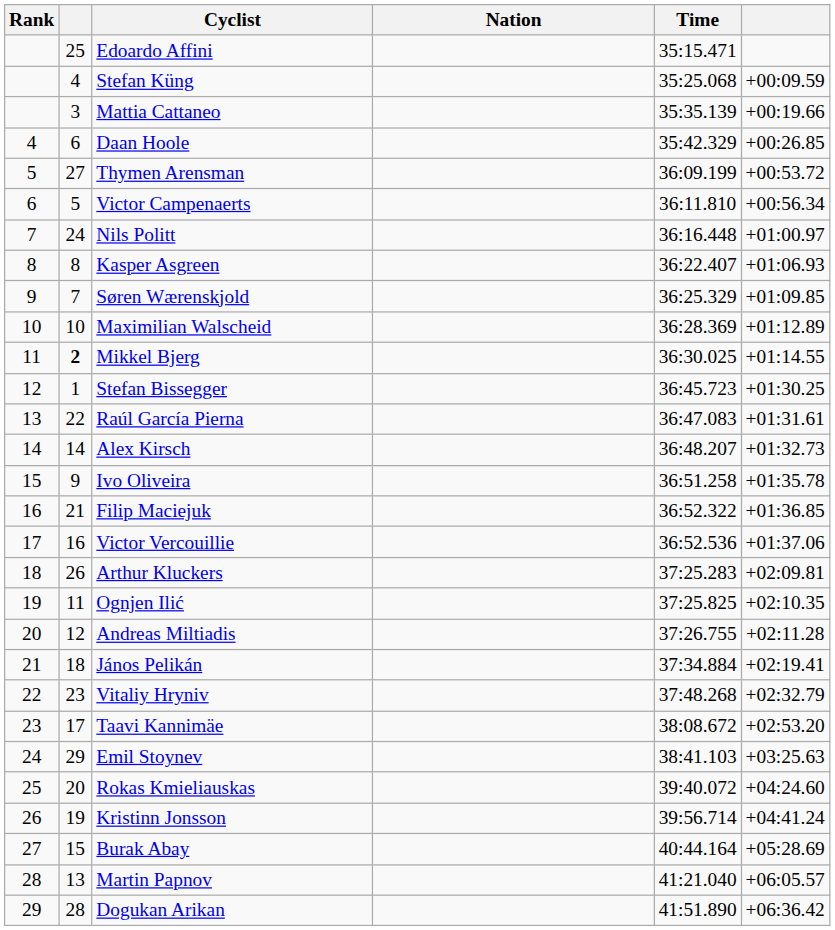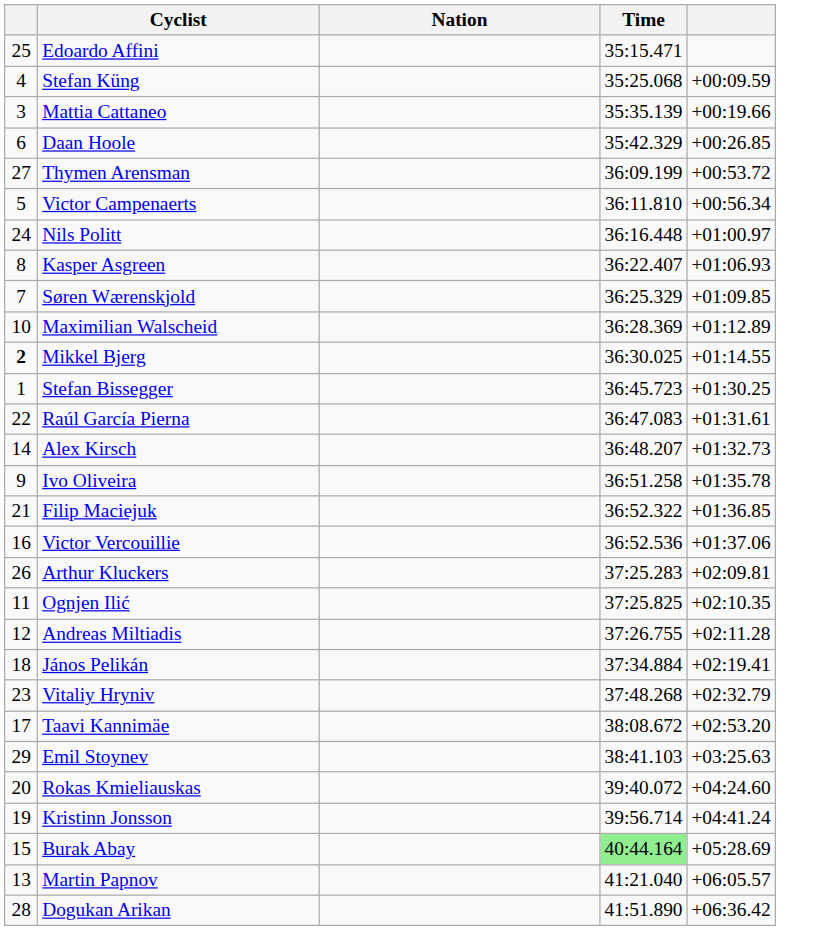- column: Rank | 4 | 5 | 6 | 7 | 8 | 9 | 10 | 11 | 12 | 13 | 14 | 15 | 16 | 17 | 18 | 19 | 20 | 21 | 22 | 23 | 24 | 25 | 26 | 27 | 28 | 29
Burak Abay | Time: no background -> lightgreen background
